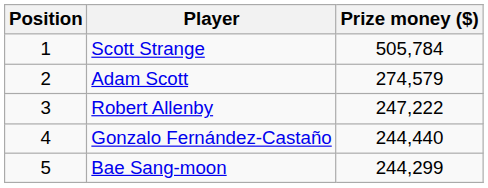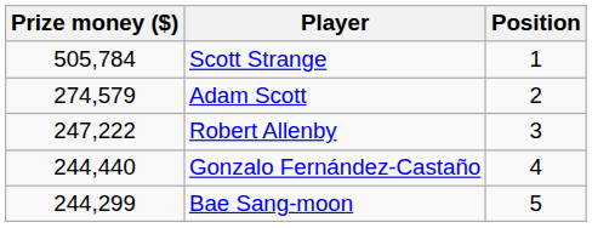columns swapped: Position <-> Prize money ($)
